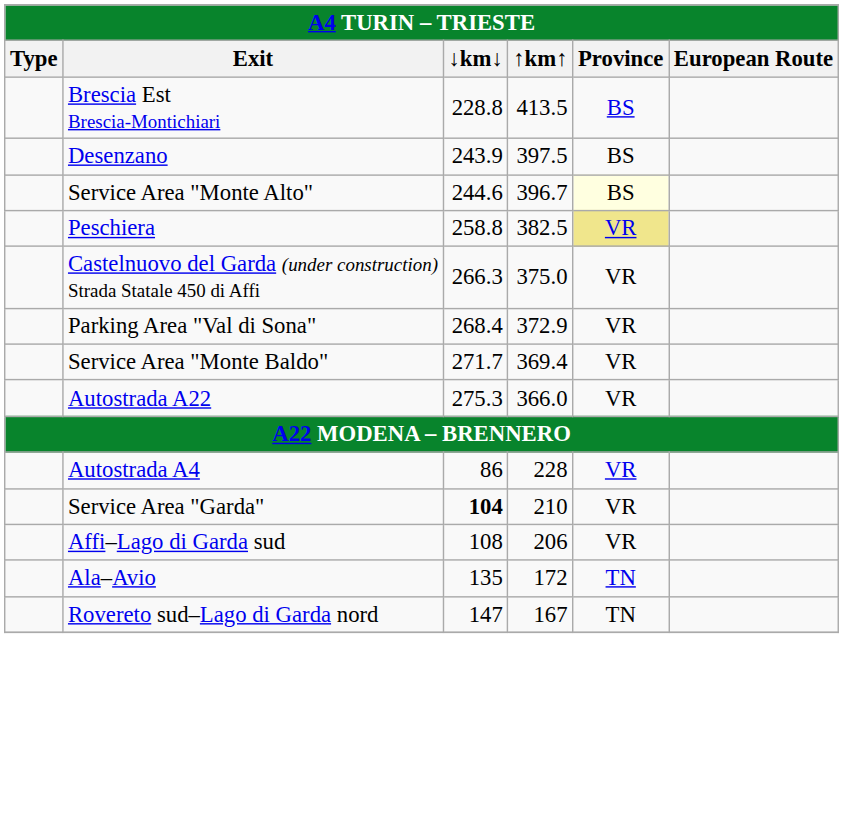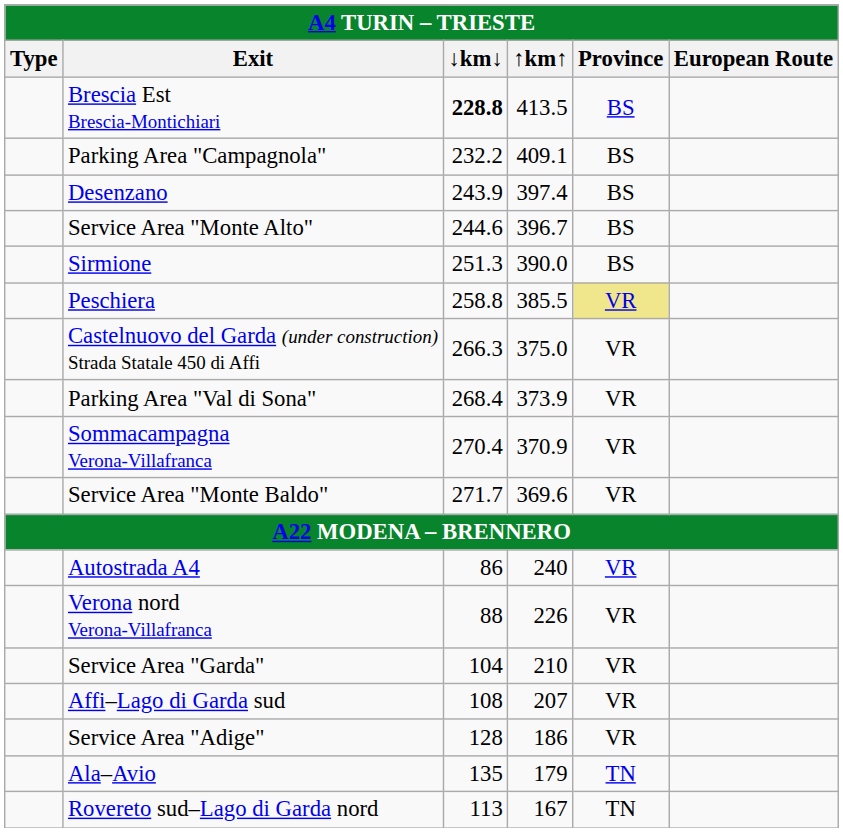Brescia Est Brescia-Montichiari | ↓km↓: normal -> bold
+ row: Parking Area "Campagnola" | 232.2 | 409.1 | BS
Desenzano | ↑km↑: 397.5 -> 397.4
Service Area "Monte Alto" | Province: lightyellow background -> no background
+ row: Sirmione | 251.3 | 390.0 | BS
Peschiera | ↑km↑: 382.5 -> 385.5
Parking Area "Val di Sona" | ↑km↑: 372.9 -> 373.9
+ row: Sommacampagna Verona-Villafranca | 270.4 | 370.9 | VR
Service Area "Monte Baldo" | ↑km↑: 369.4 -> 369.6
- row: Autostrada A22 | 275.3 | 366.0 | VR
Autostrada A4 | ↑km↑: 228 -> 240
+ row: Verona nord Verona-Villafranca | 88 | 226 | VR
Service Area "Garda" | ↓km↓: bold -> normal
Affi–Lago di Garda sud | ↑km↑: 206 -> 207
+ row: Service Area "Adige" | 128 | 186 | VR
Ala–Avio | ↑km↑: 172 -> 179
Rovereto sud–Lago di Garda nord | ↓km↓: 147 -> 113
